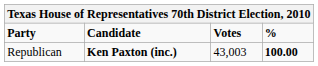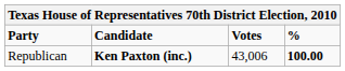Republican | Votes: 43,003 -> 43,006
